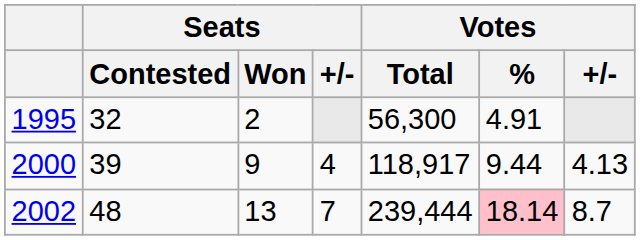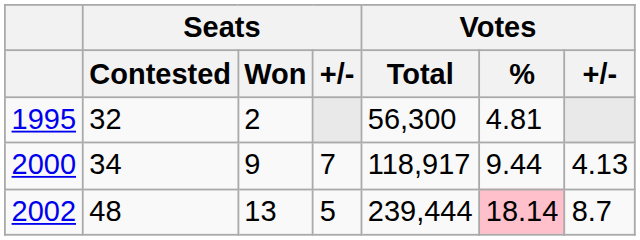1995 | Votes / %: 4.91 -> 4.81
2000 | Seats / Contested: 39 -> 34
2000 | Seats / +/-: 4 -> 7
2002 | Seats / +/-: 7 -> 5
